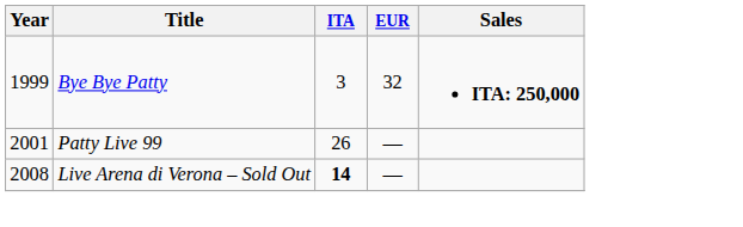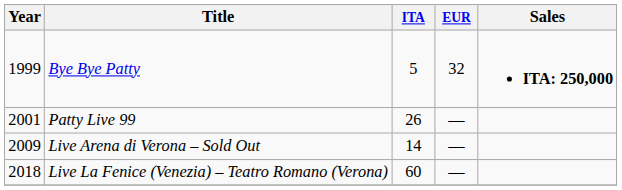Bye Bye Patty | ITA: 3 -> 5
Live Arena di Verona – Sold Out | Year: 2008 -> 2009
Live Arena di Verona – Sold Out | ITA: bold -> normal
+ row: 2018 | Live La Fenice (Venezia) – Teatro Romano (Verona) | 60 | —
